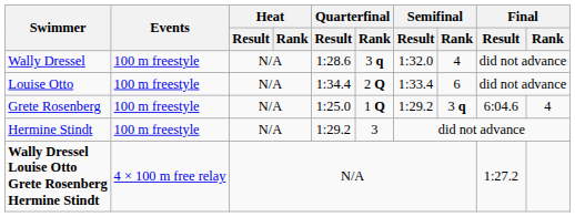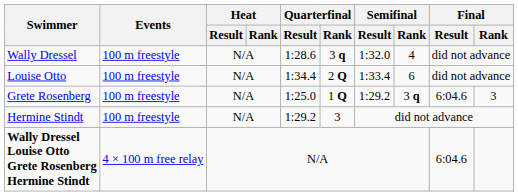Grete Rosenberg | Final / Rank: 4 -> 3
Wally Dressel Louise Otto Grete Rosenberg Hermine Stindt | Final / Result: 1:27.2 -> 6:04.6
